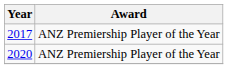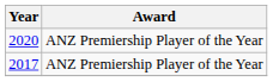rows swapped: 2017 <-> 2020
